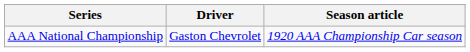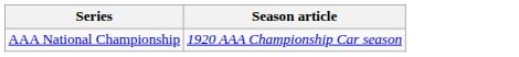- column: Driver | Gaston Chevrolet
